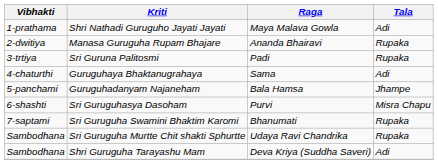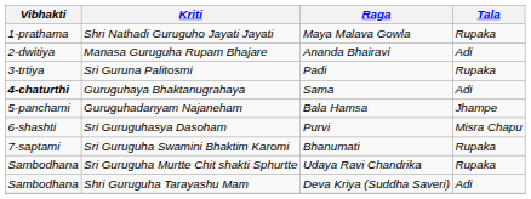Shri Nathadi Guruguho Jayati Jayati | Tala: Adi -> Rupaka
Manasa Guruguha Rupam Bhajare | Tala: Rupaka -> Adi
Guruguhaya Bhaktanugrahaya | Vibhakti: normal -> bold
